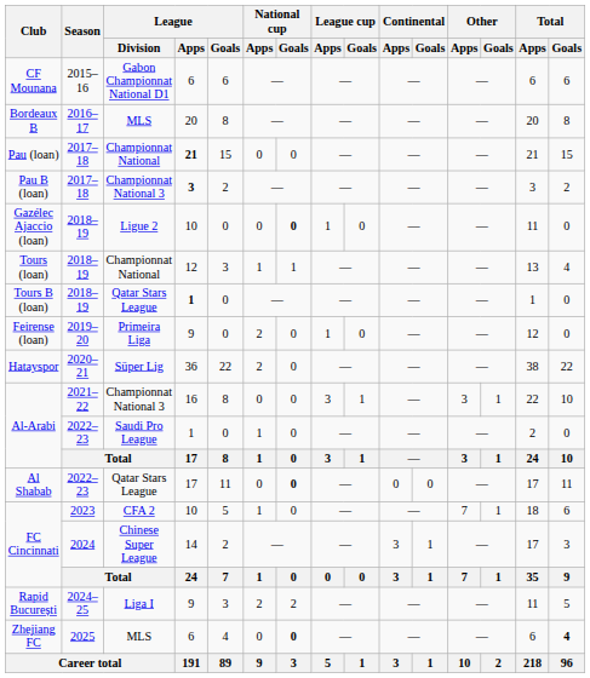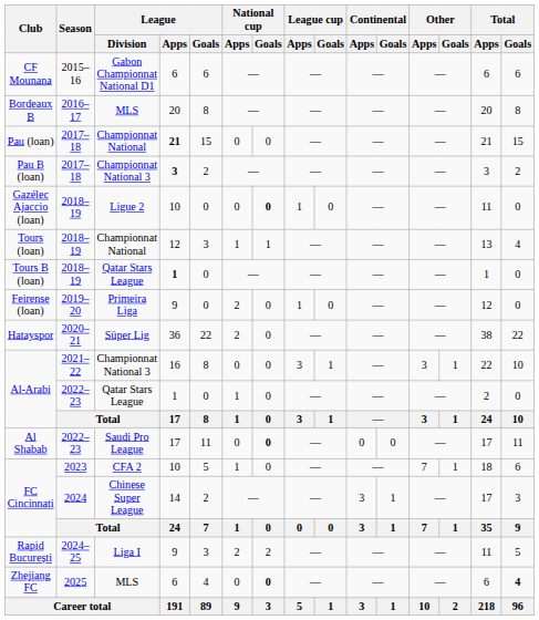Al-Arabi / 2022–23 | League / Division: Saudi Pro League -> Qatar Stars League
Al Shabab | League / Division: Qatar Stars League -> Saudi Pro League
